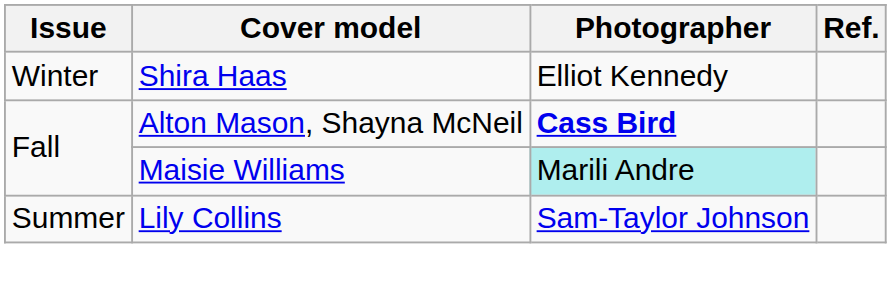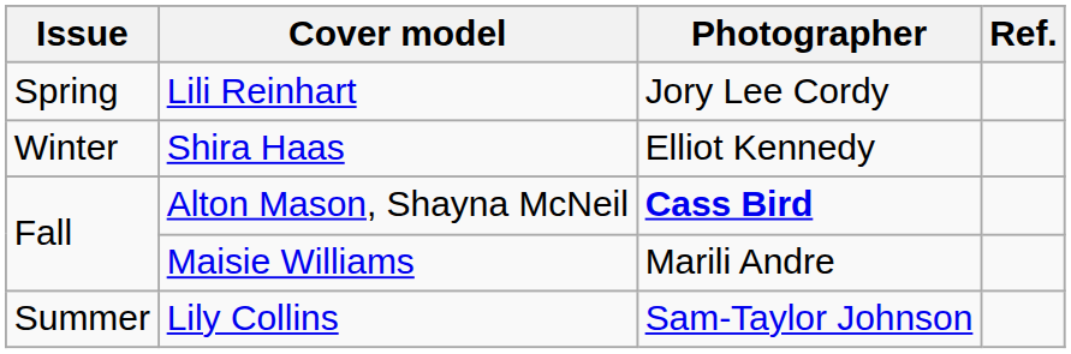+ row: Spring | Lili Reinhart | Jory Lee Cordy
Maisie Williams | Photographer: paleturquoise background -> no background
